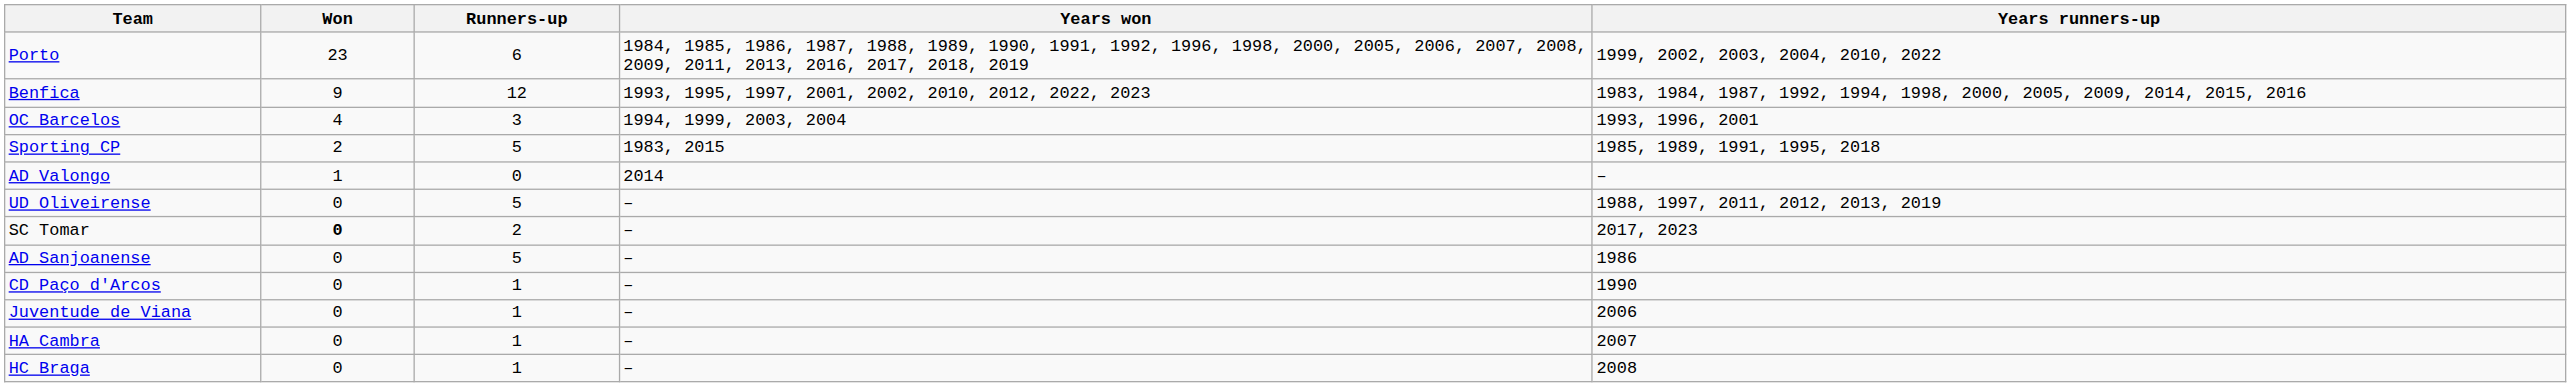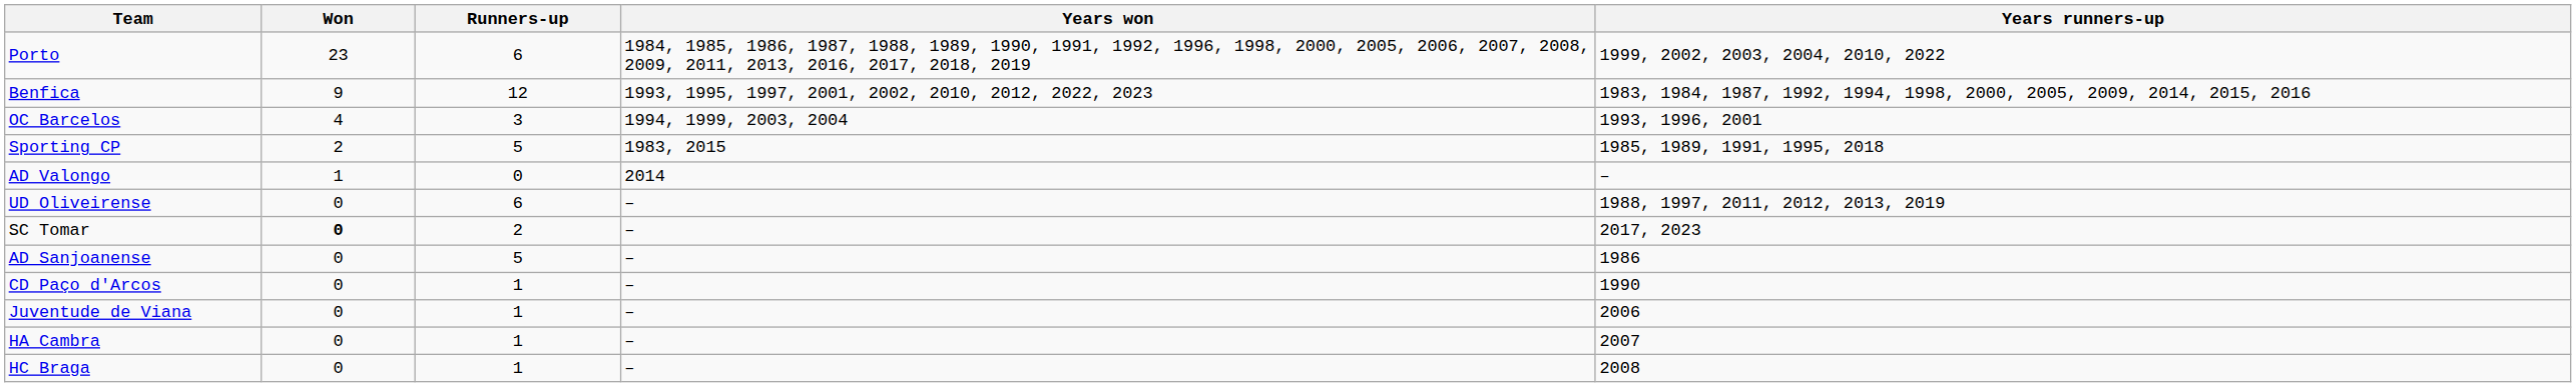UD Oliveirense | Runners-up: 5 -> 6
